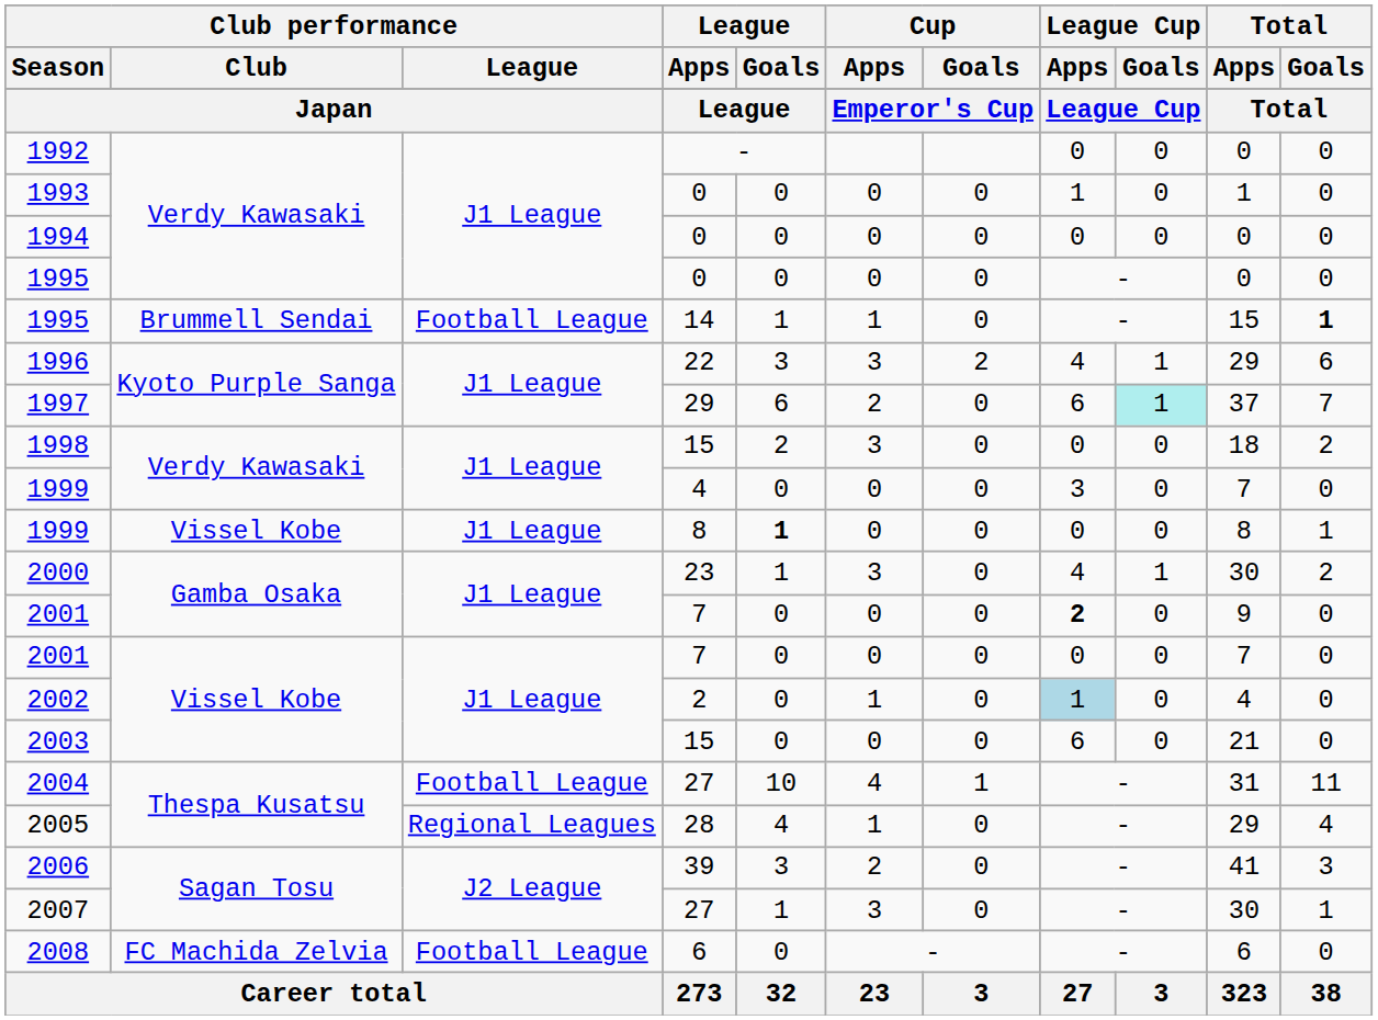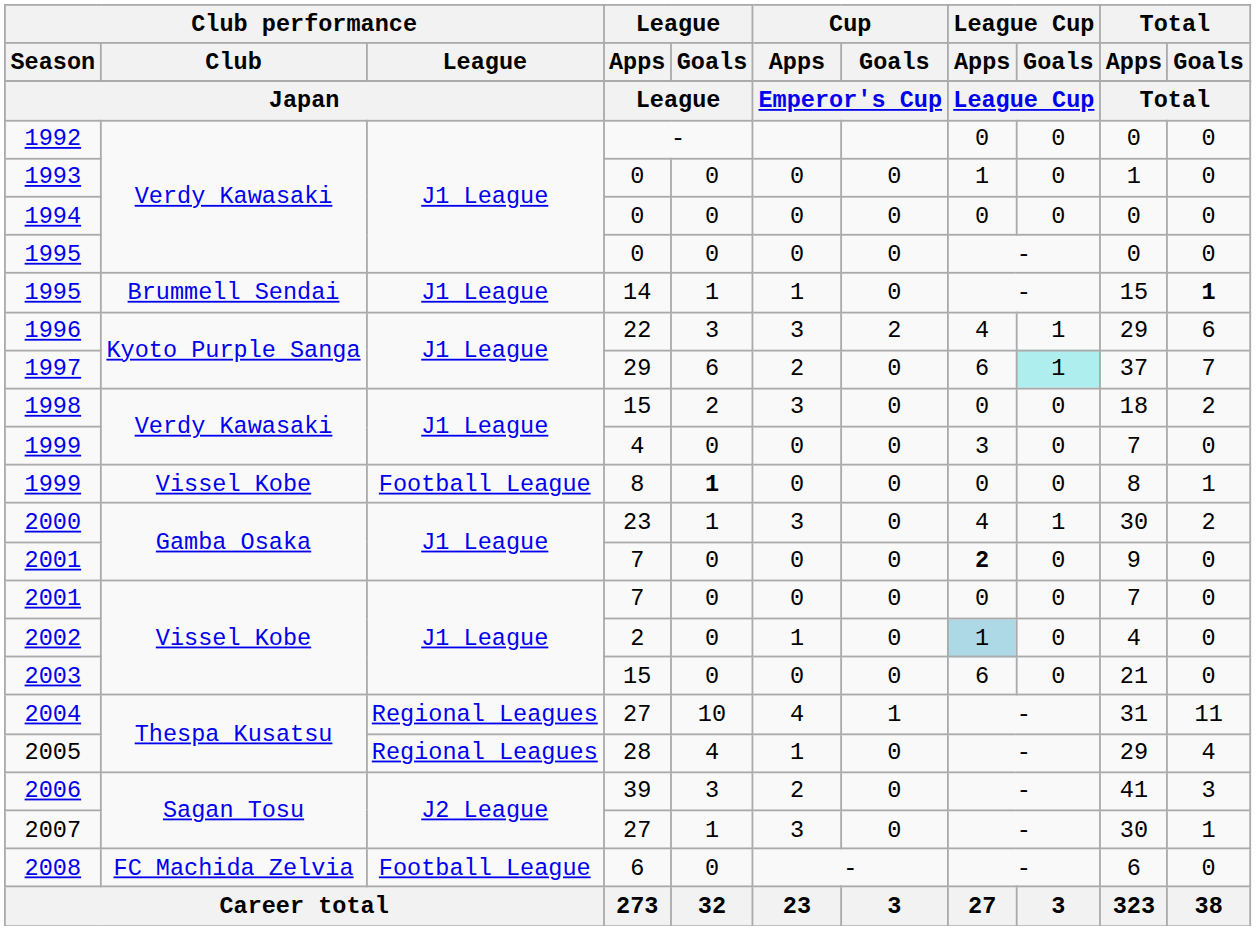1995 / Brummell Sendai | Club performance / League: Football League -> J1 League
1999 / Vissel Kobe | Club performance / League: J1 League -> Football League
2004 | Club performance / League: Football League -> Regional Leagues
